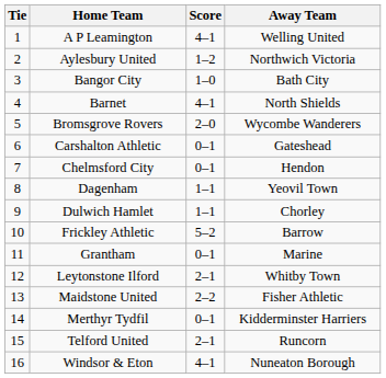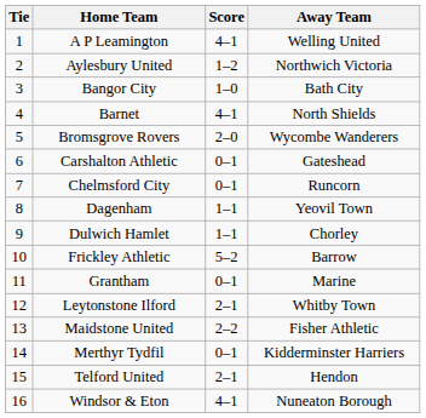Chelmsford City | Away Team: Hendon -> Runcorn
Telford United | Away Team: Runcorn -> Hendon
